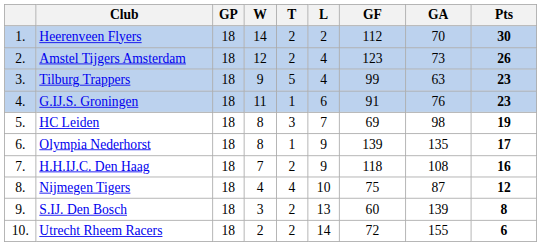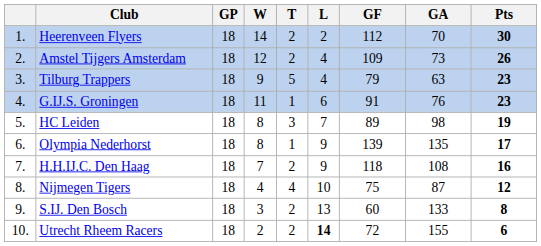Amstel Tijgers Amsterdam | GF: 123 -> 109
Tilburg Trappers | GF: 99 -> 79
HC Leiden | GF: 69 -> 89
S.IJ. Den Bosch | GA: 139 -> 133
Utrecht Rheem Racers | L: normal -> bold
